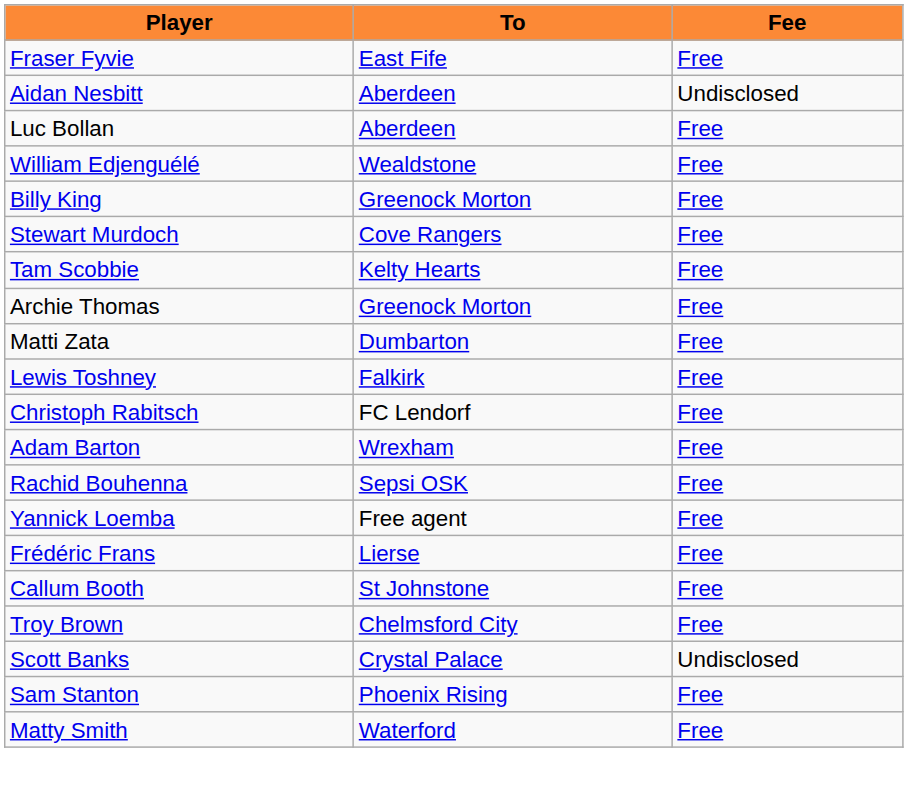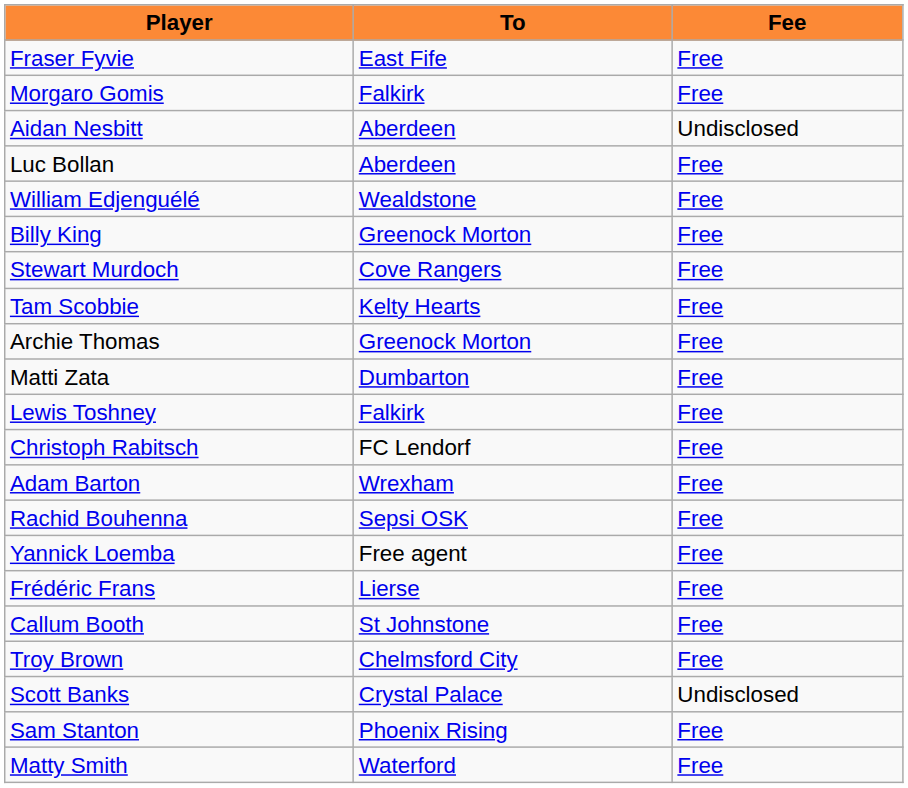+ row: Morgaro Gomis | Falkirk | Free
